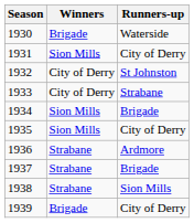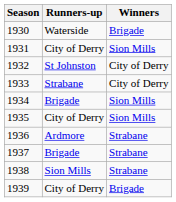columns swapped: Winners <-> Runners-up
